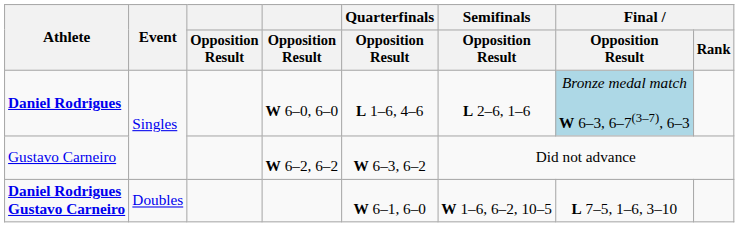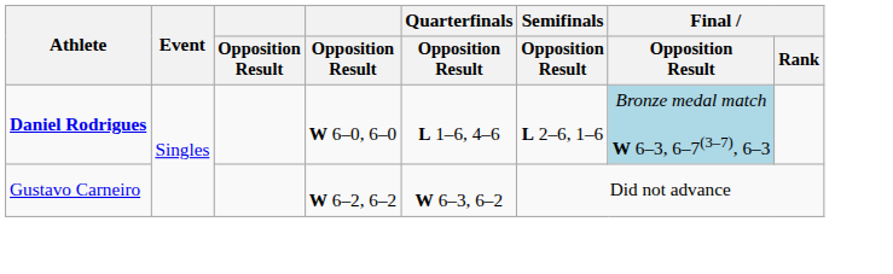- row: Daniel Rodrigues Gustavo Carneiro | Doubles | W 6–1, 6–0 | W 1–6, 6–2, 10–5 | L 7–5, 1–6, 3–10
